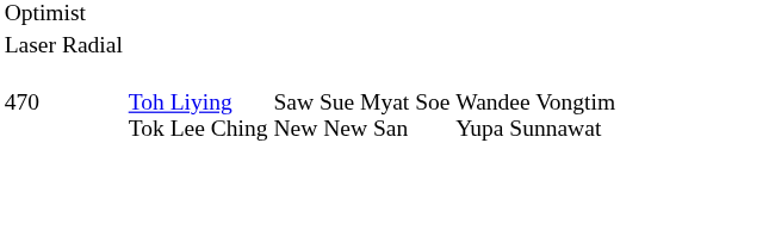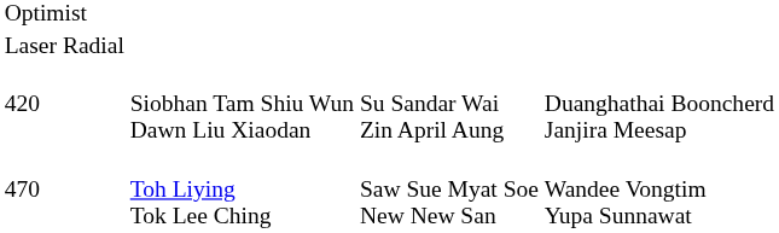+ row: 420 | Siobhan Tam Shiu Wun Dawn Liu Xiaodan | Su Sandar Wai Zin April Aung | Duanghathai Booncherd Janjira Meesap
